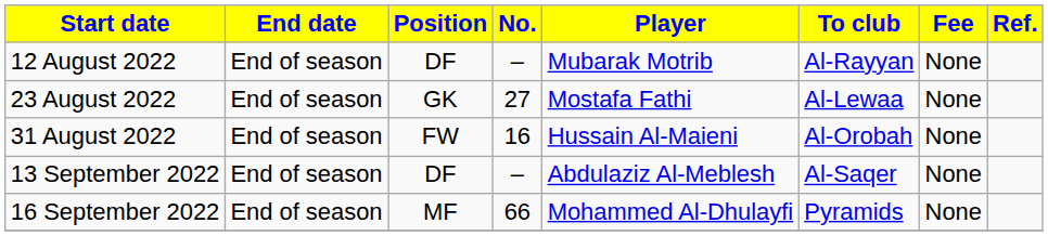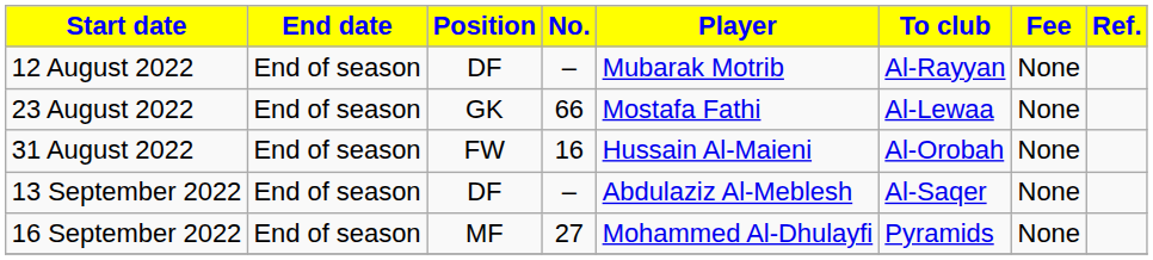23 August 2022 | No.: 27 -> 66
16 September 2022 | No.: 66 -> 27
